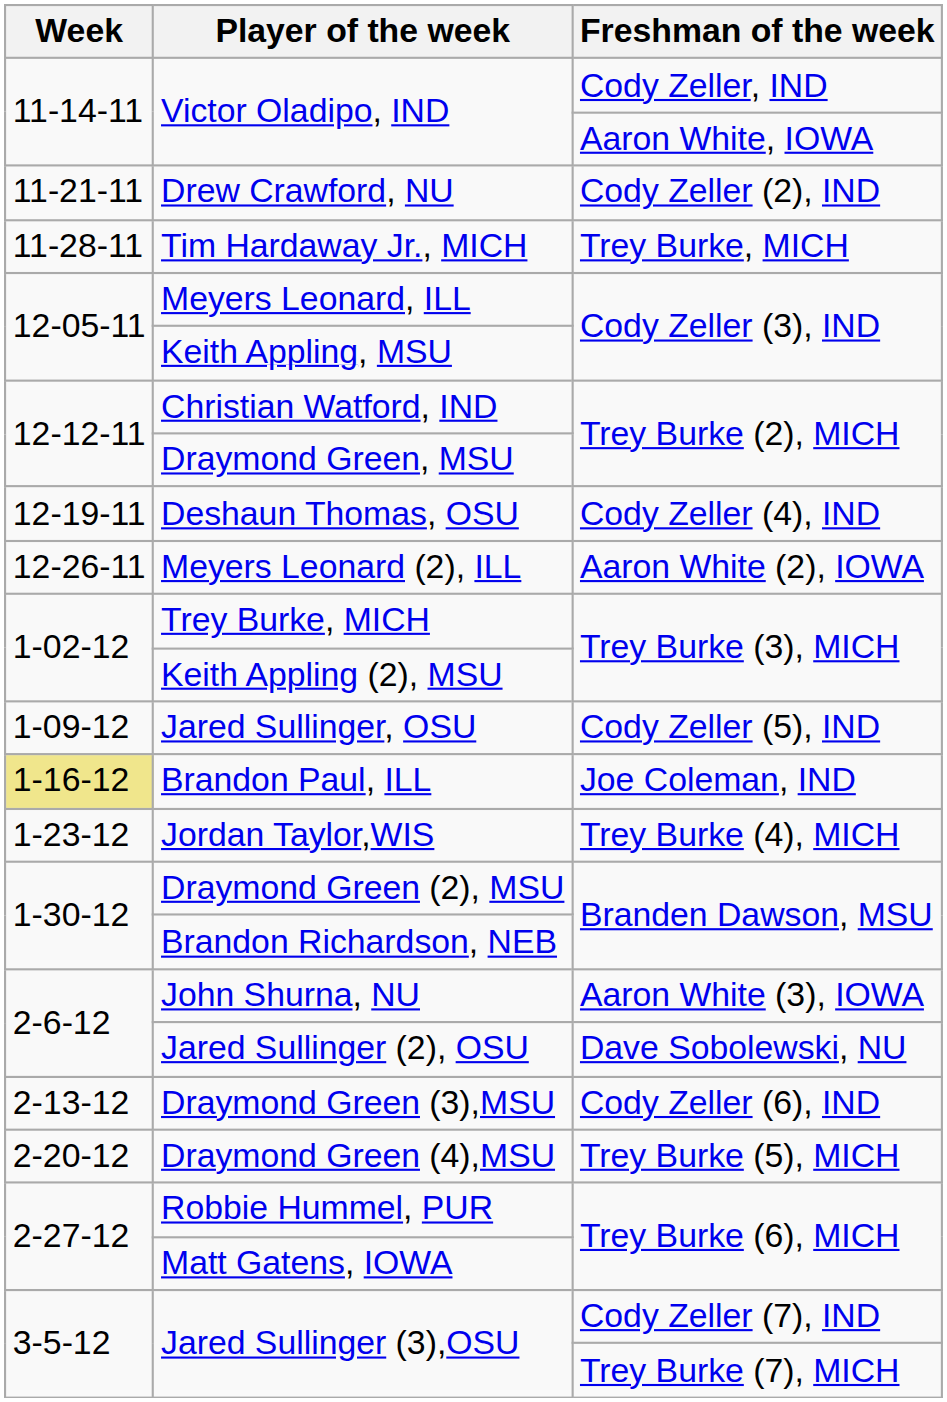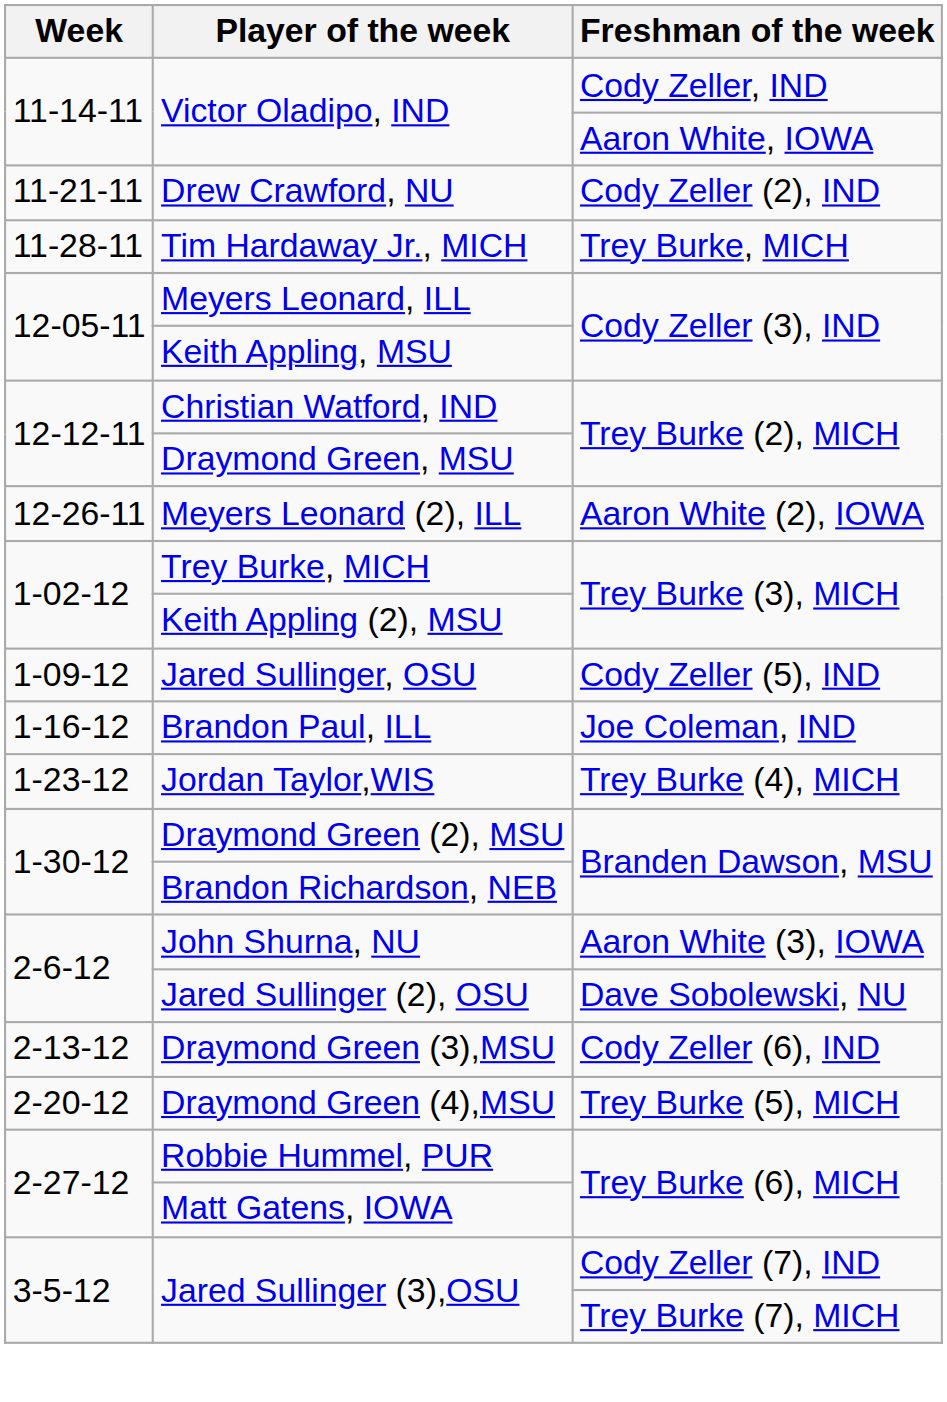- row: 12-19-11 | Deshaun Thomas, OSU | Cody Zeller (4), IND
Brandon Paul, ILL | Week: khaki background -> no background
